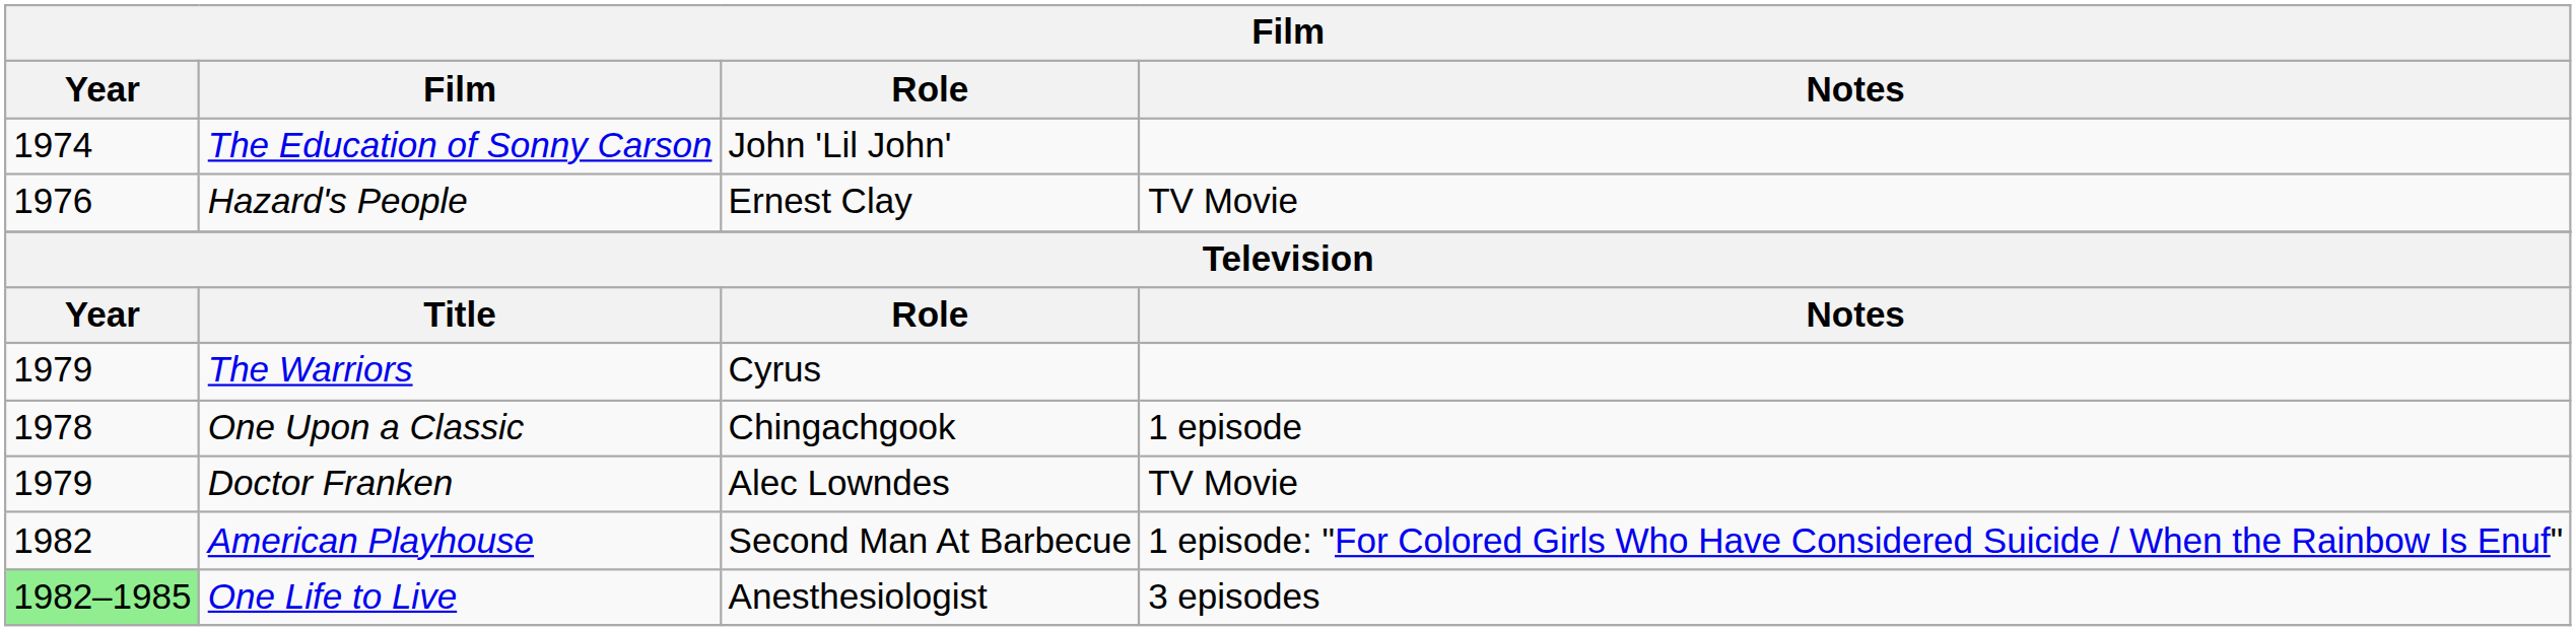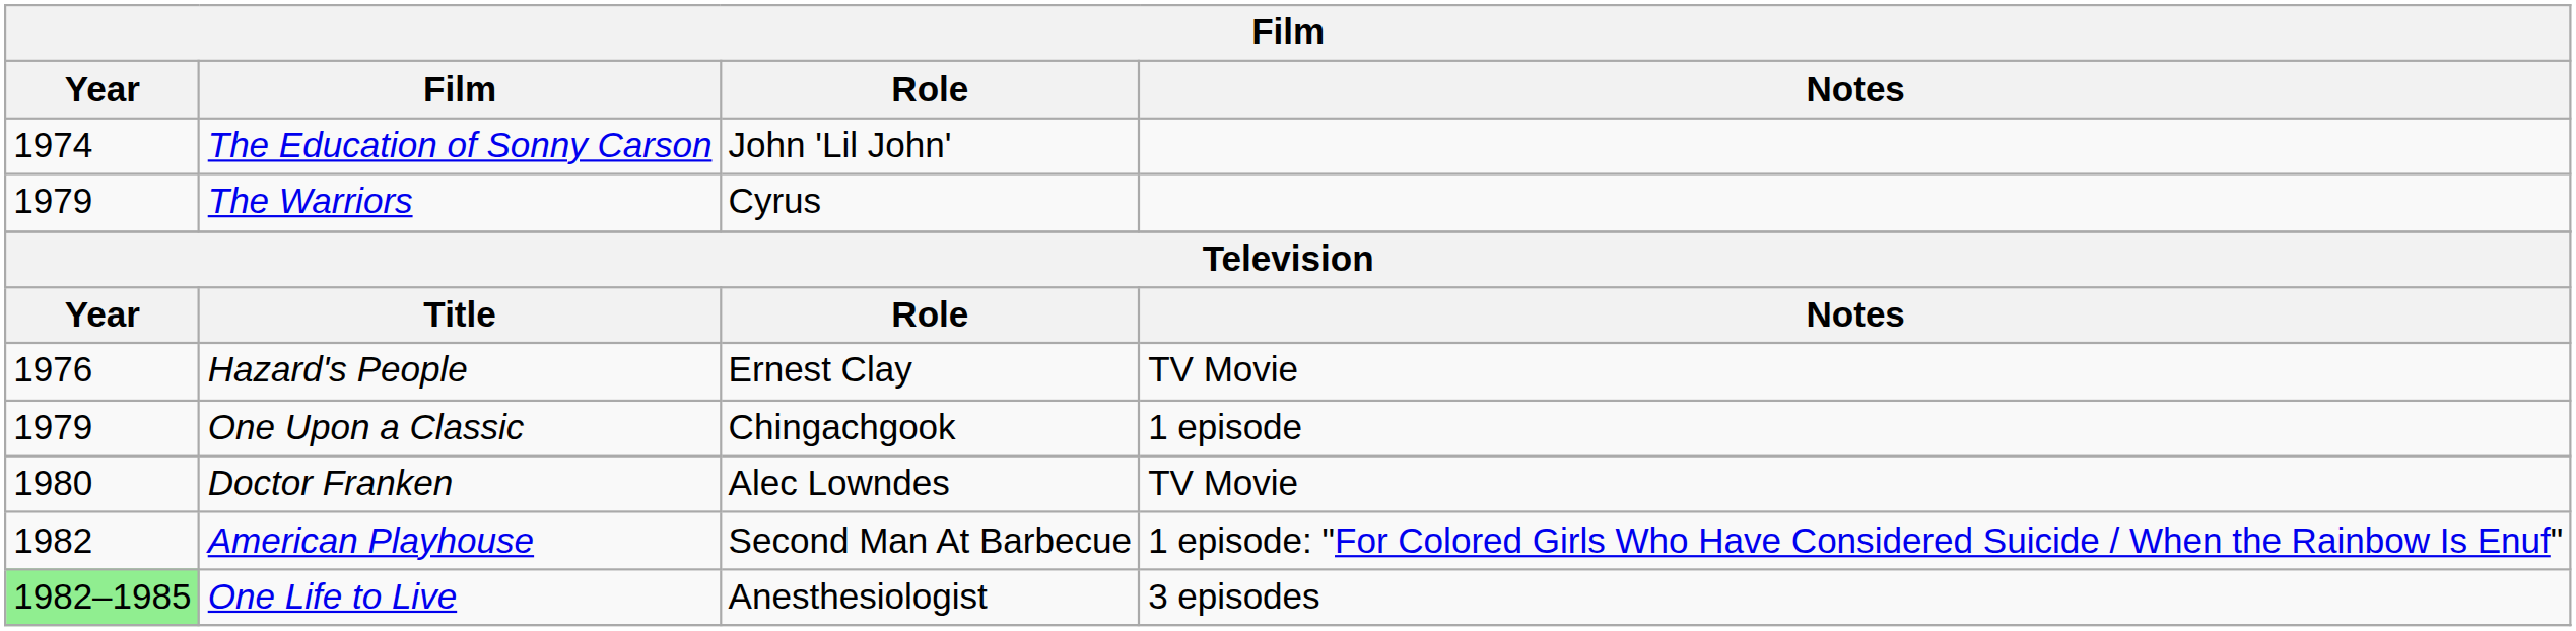rows swapped: The Warriors <-> Hazard's People
One Upon a Classic | Year: 1978 -> 1979
Doctor Franken | Year: 1979 -> 1980
